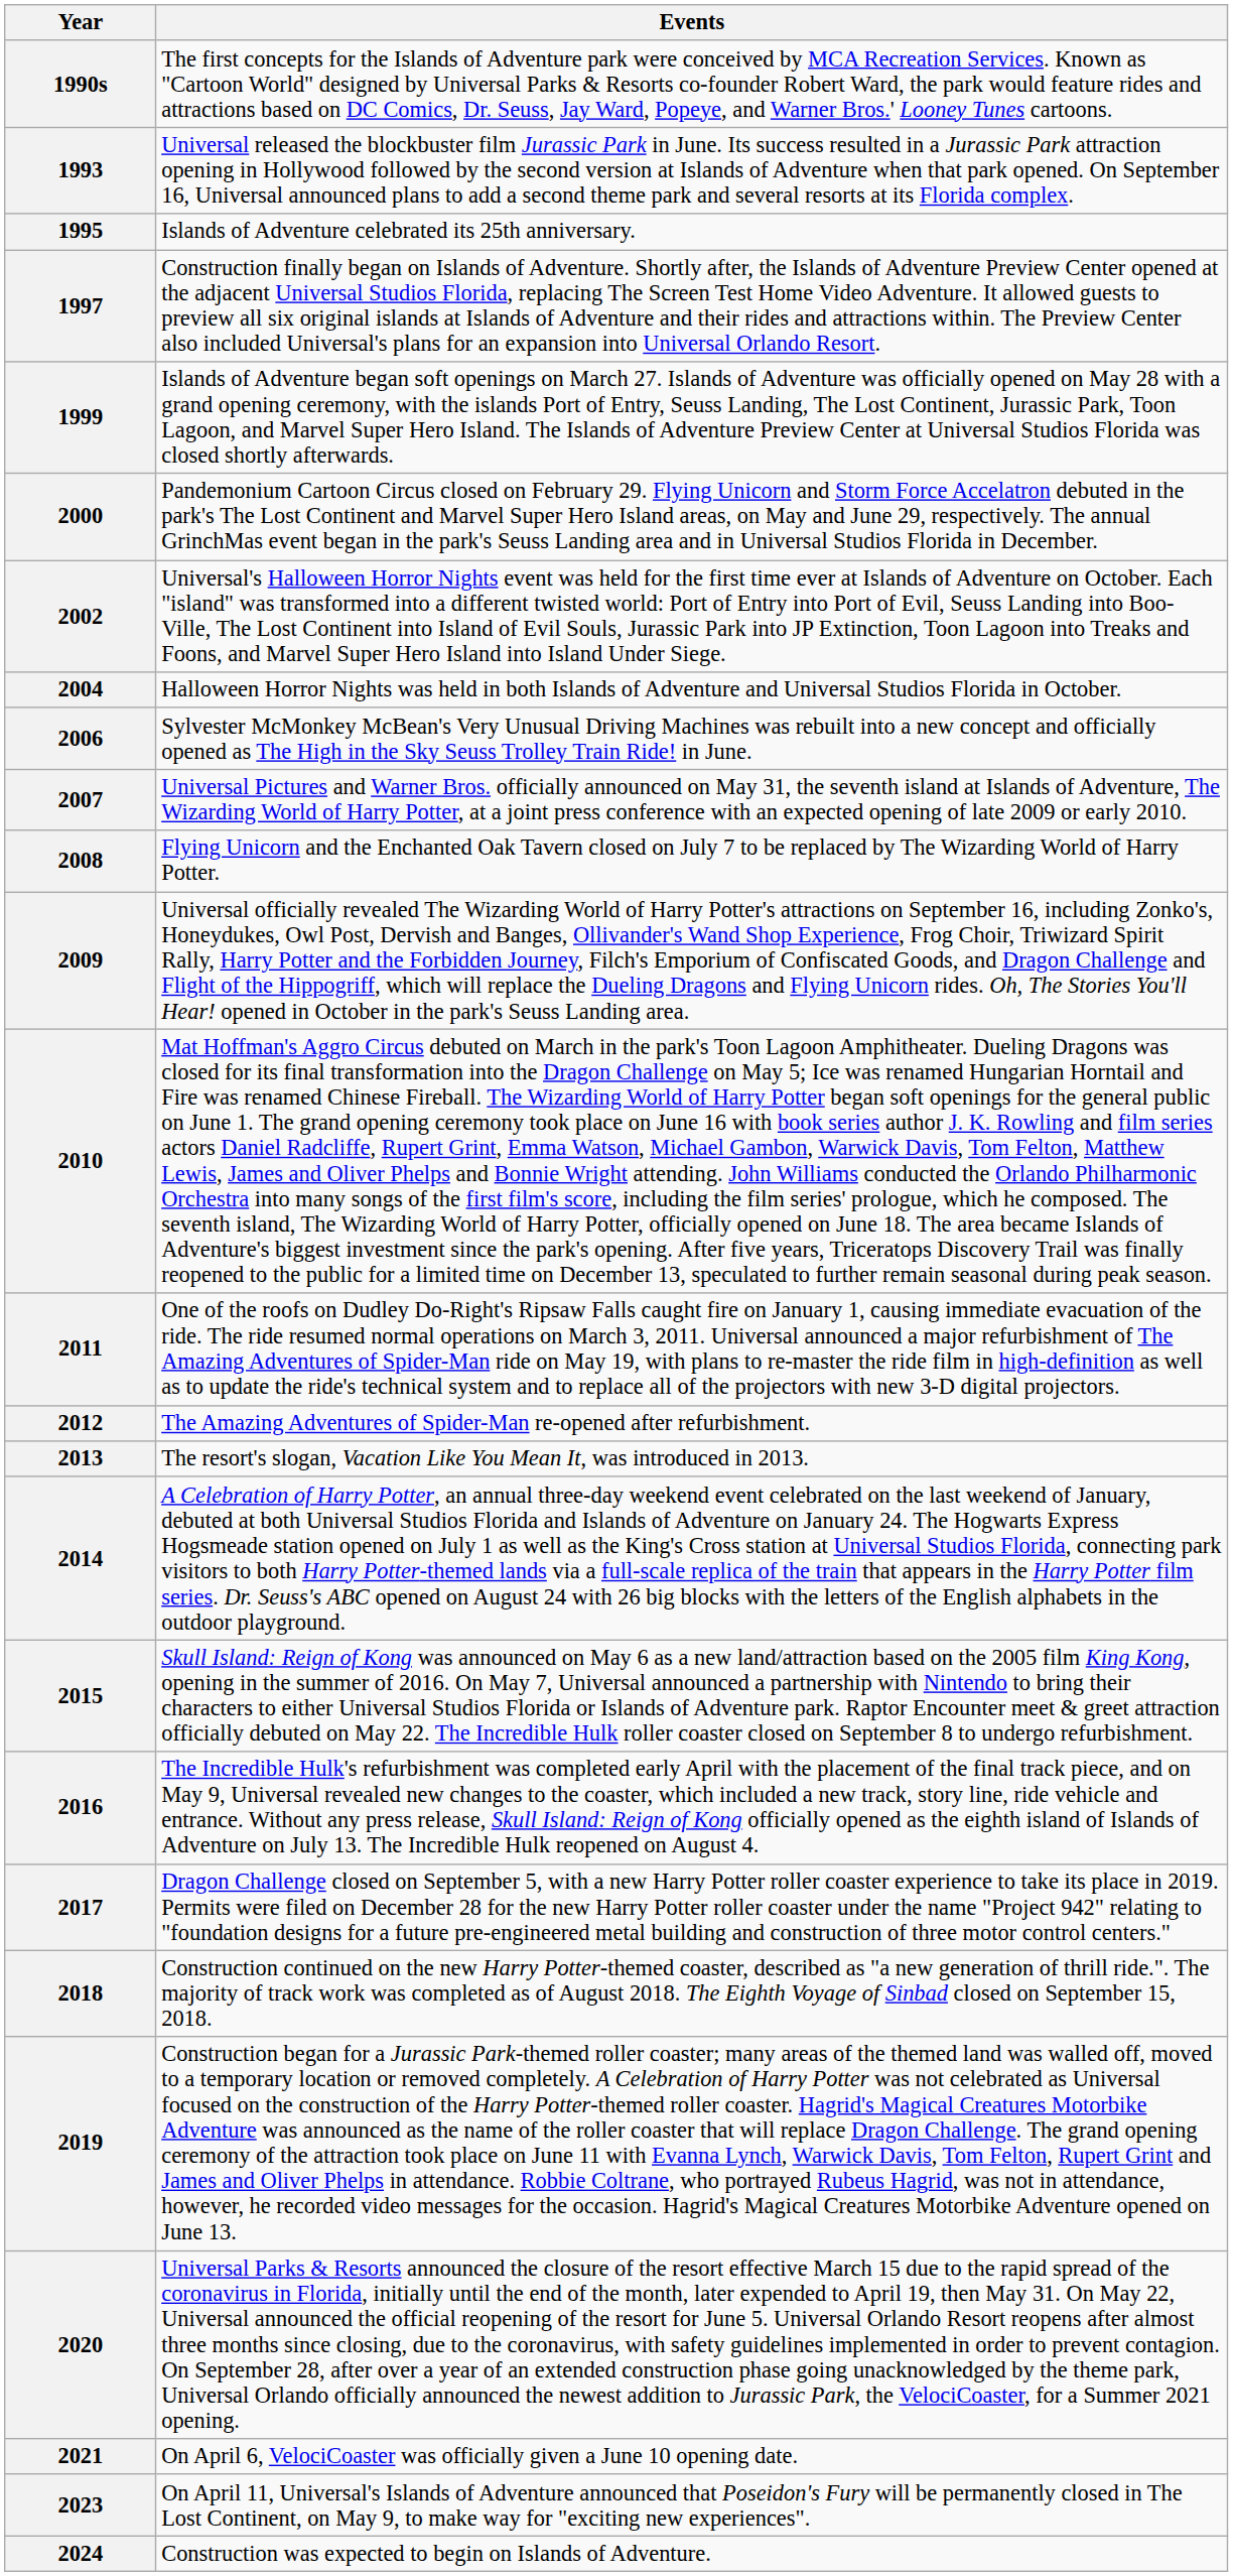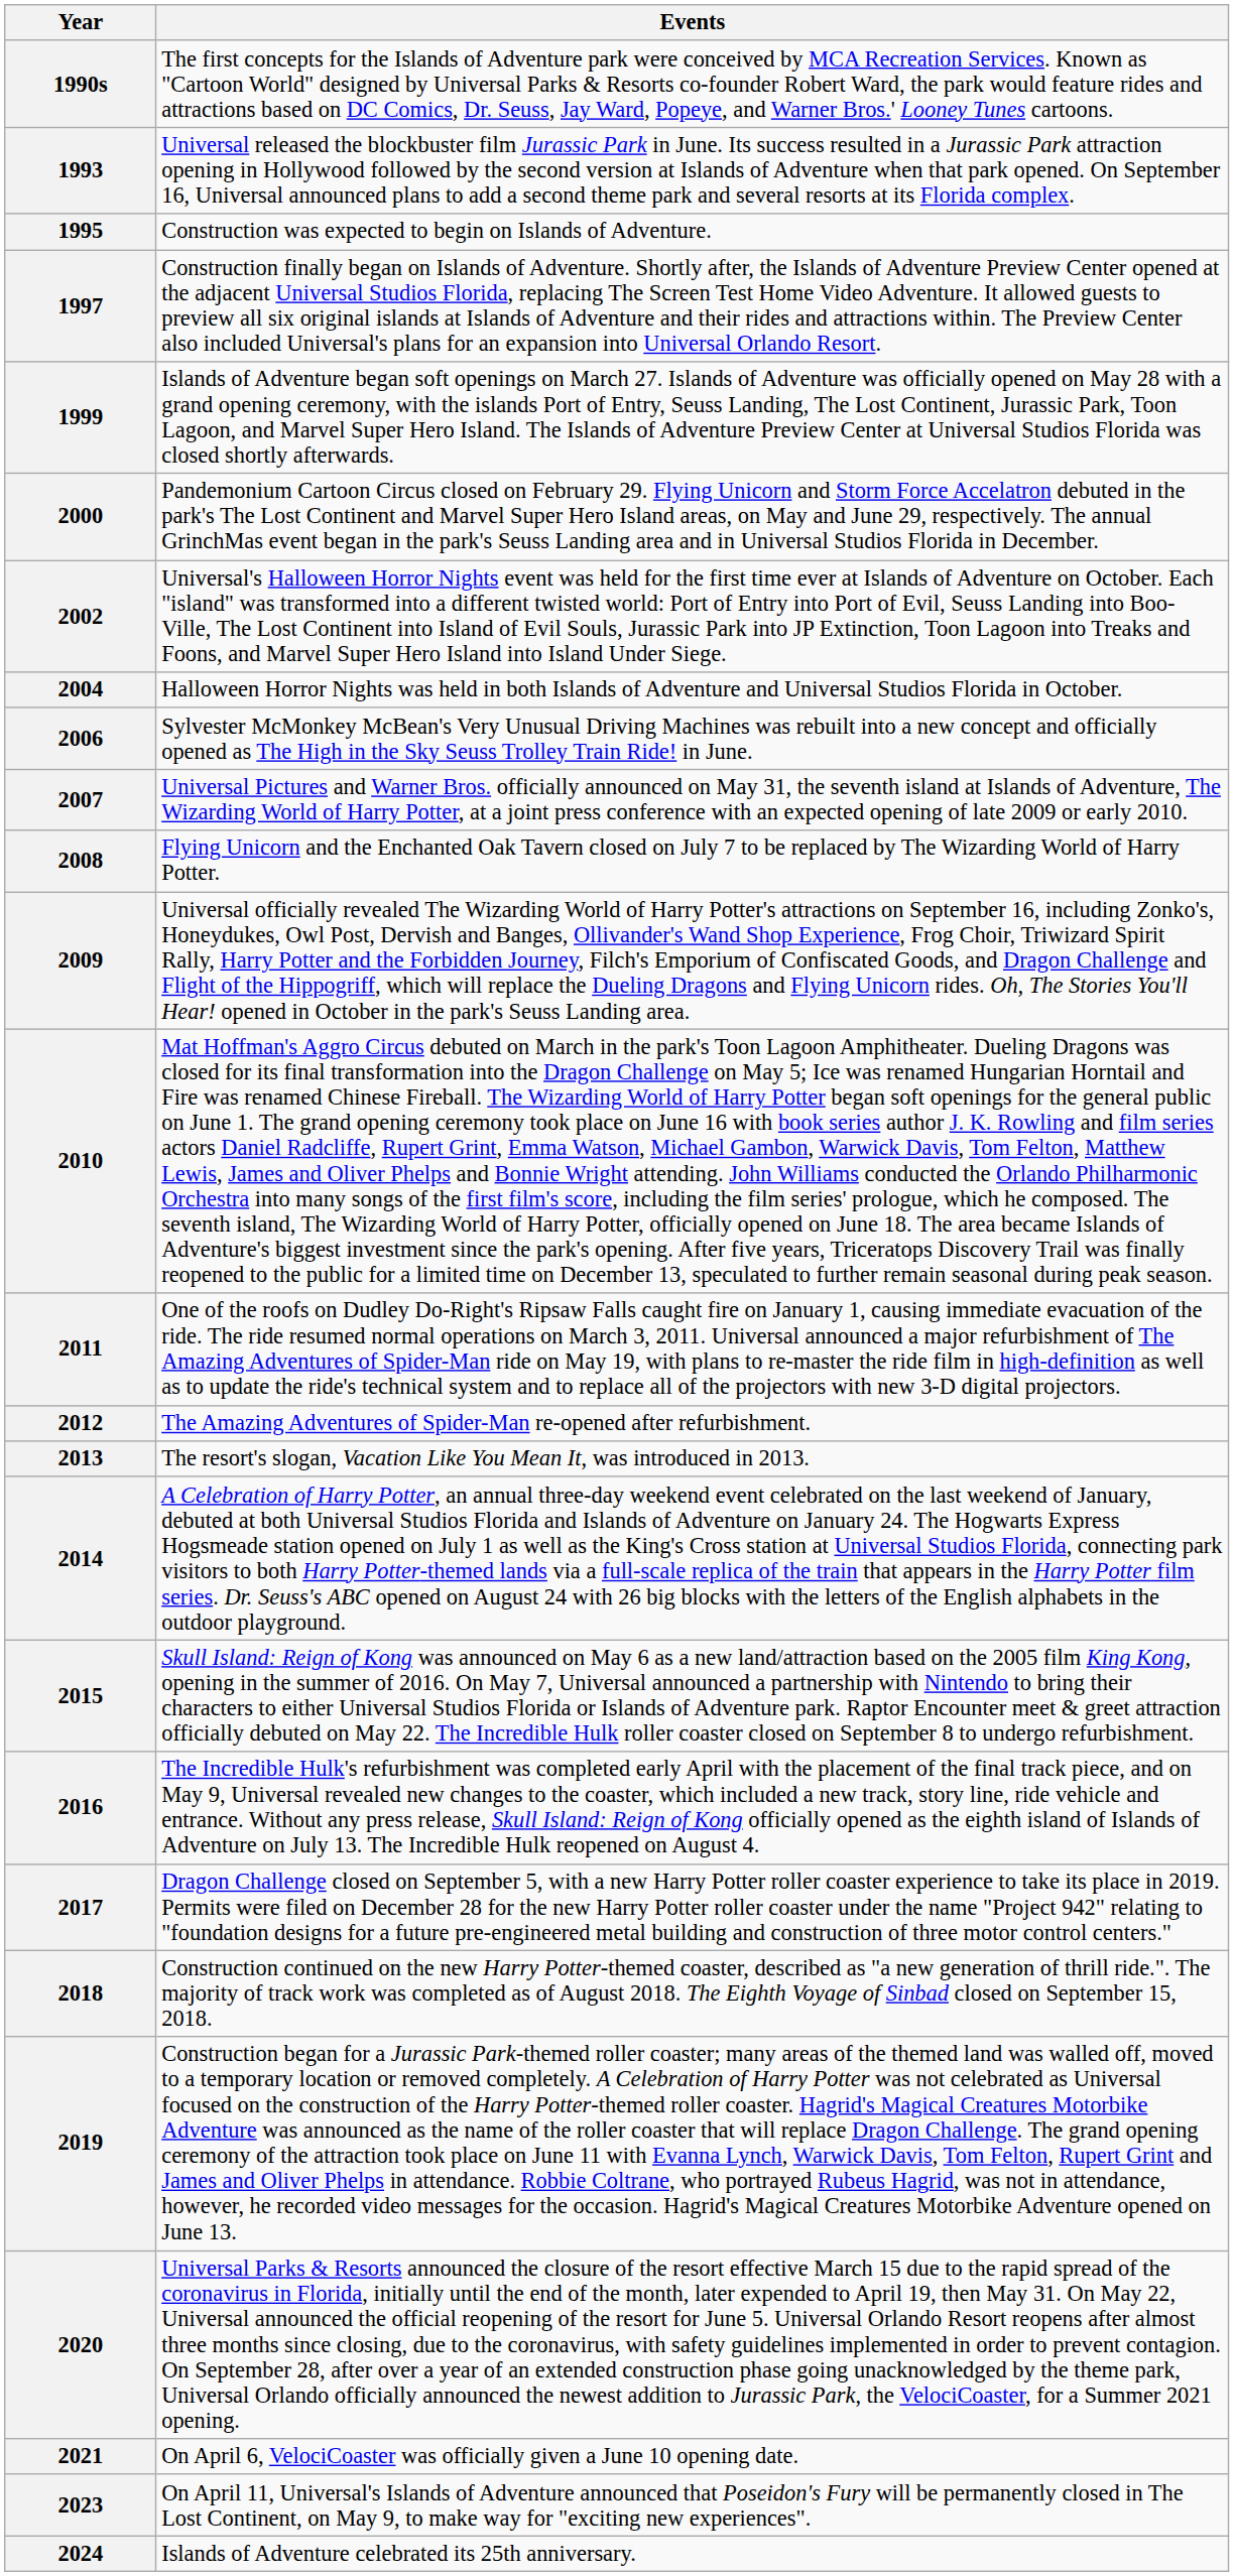1995 | Events: Islands of Adventure celebrated its 25th anniversary. -> Construction was expected to begin on Islands of Adventure.
2024 | Events: Construction was expected to begin on Islands of Adventure. -> Islands of Adventure celebrated its 25th anniversary.
